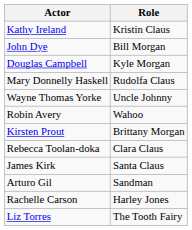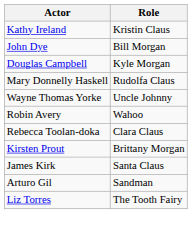rows swapped: Rebecca Toolan-doka <-> Kirsten Prout
- row: Rachelle Carson | Harley Jones
